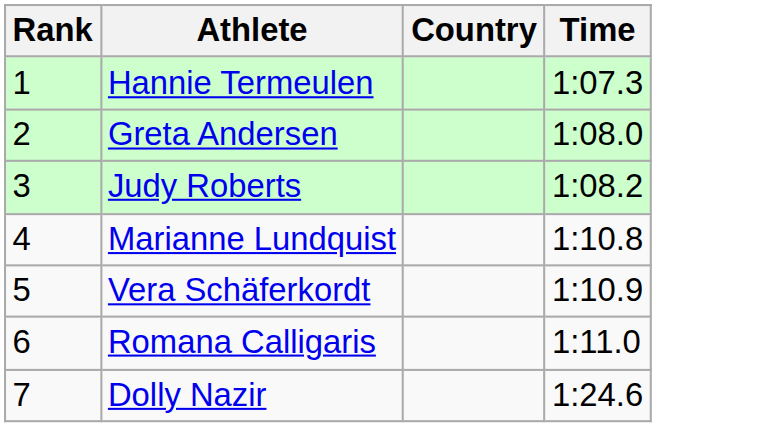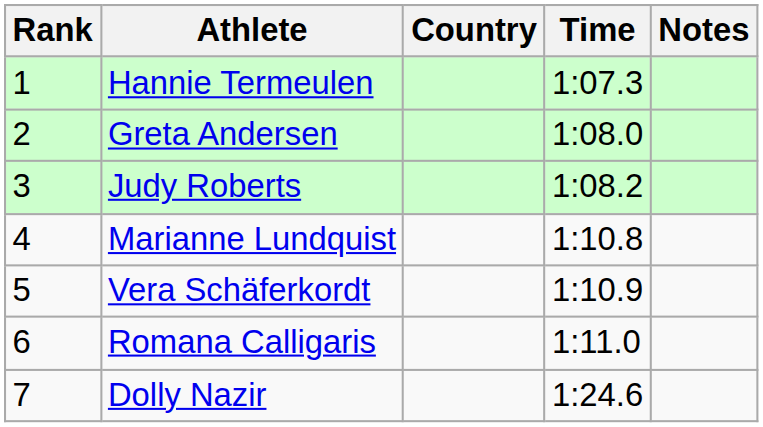+ column: Notes
